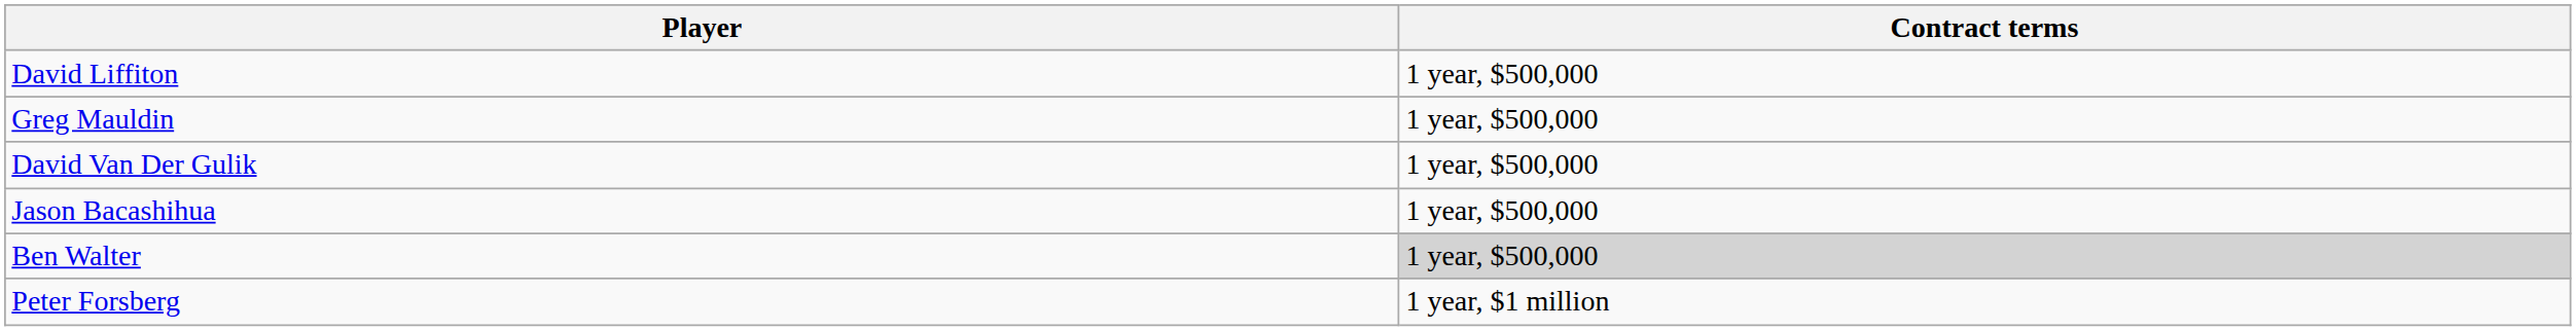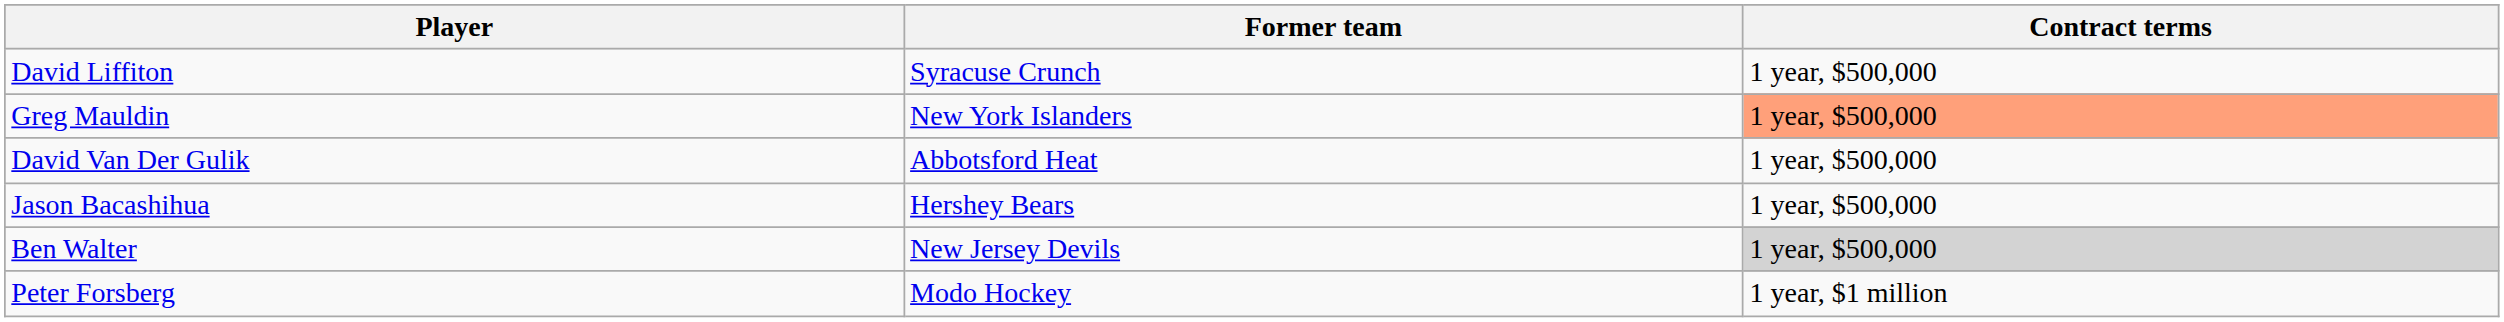+ column: Former team | Syracuse Crunch | New York Islanders | Abbotsford Heat | Hershey Bears | New Jersey Devils | Modo Hockey
Greg Mauldin | Contract terms: no background -> lightsalmon background
